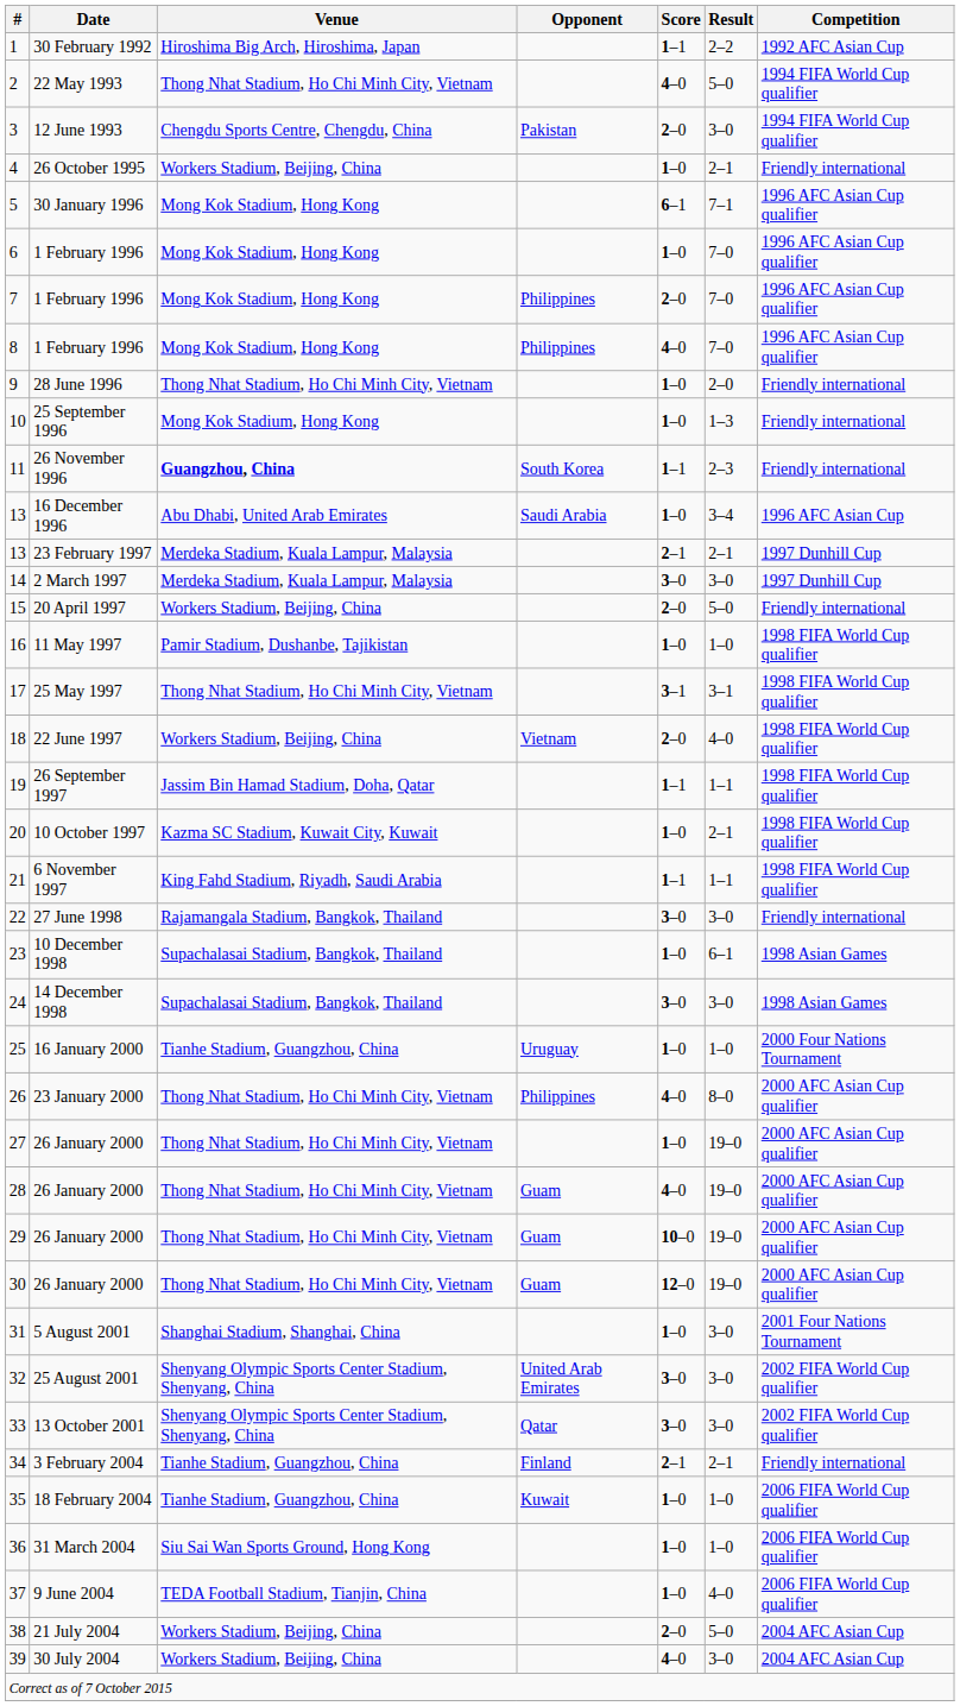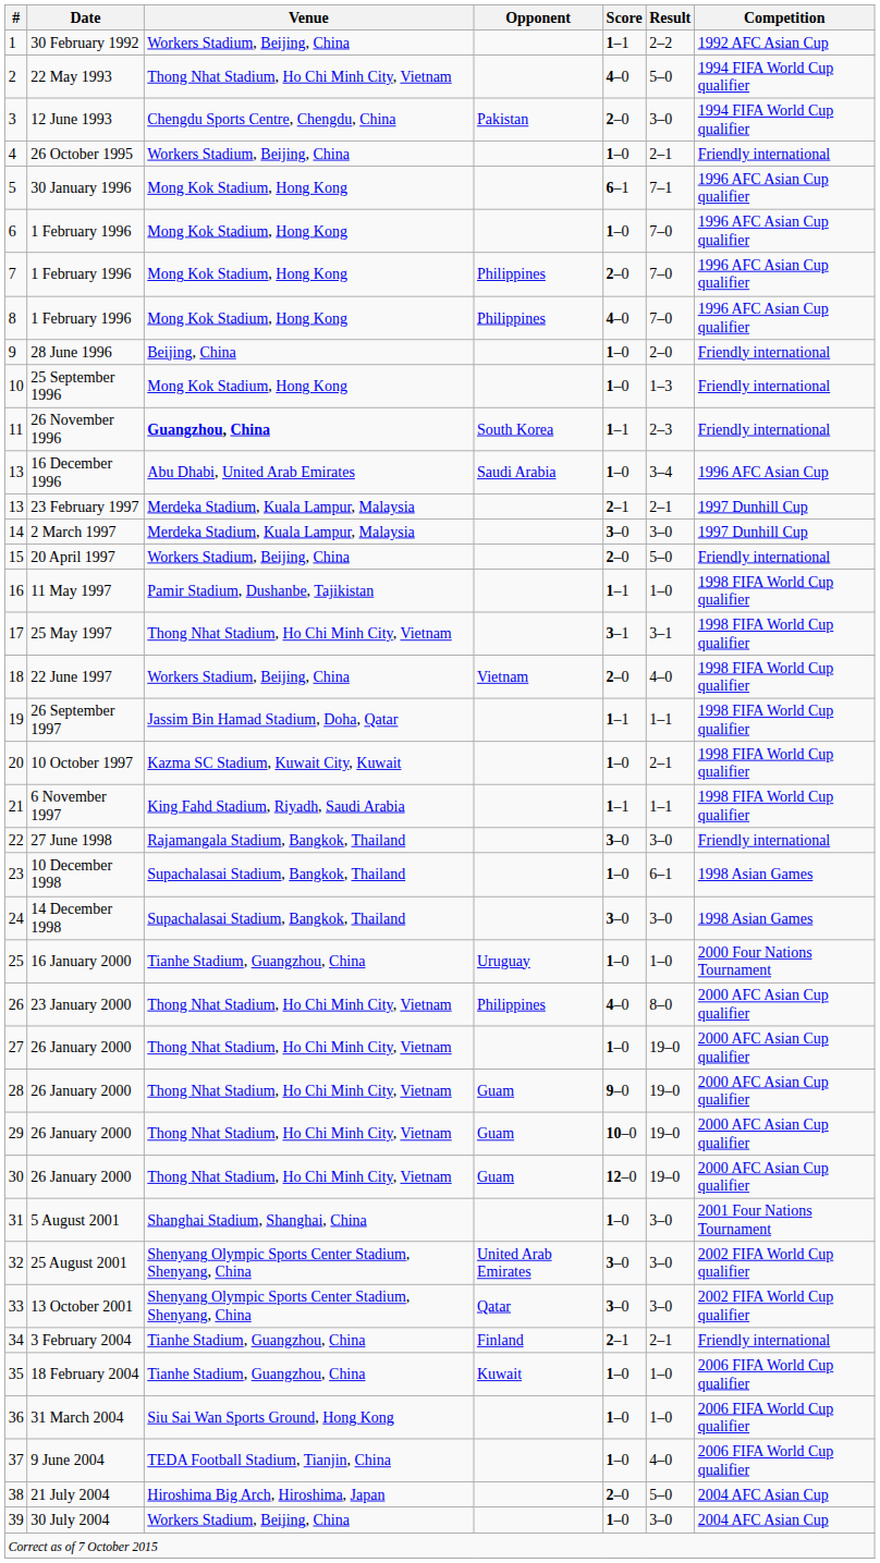1 | Venue: Hiroshima Big Arch, Hiroshima, Japan -> Workers Stadium, Beijing, China
9 | Venue: Thong Nhat Stadium, Ho Chi Minh City, Vietnam -> Beijing, China
16 | Score: 1–0 -> 1–1
28 | Score: 4–0 -> 9–0
38 | Venue: Workers Stadium, Beijing, China -> Hiroshima Big Arch, Hiroshima, Japan
39 | Score: 4–0 -> 1–0
